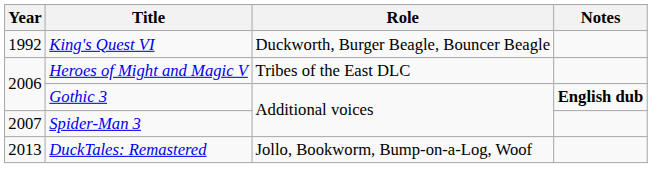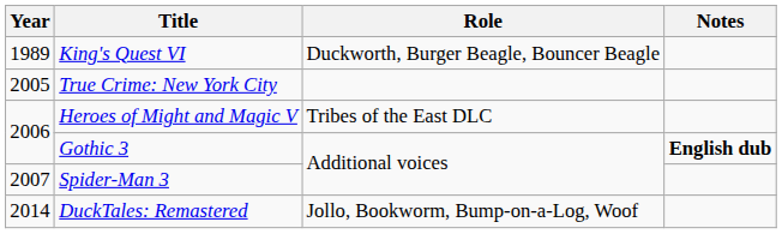King's Quest VI | Year: 1992 -> 1989
+ row: 2005 | True Crime: New York City
DuckTales: Remastered | Year: 2013 -> 2014
